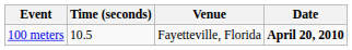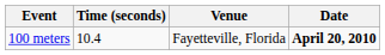100 meters | Time (seconds): 10.5 -> 10.4
